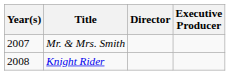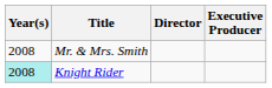Mr. & Mrs. Smith | Year(s): 2007 -> 2008
Knight Rider | Year(s): no background -> paleturquoise background
